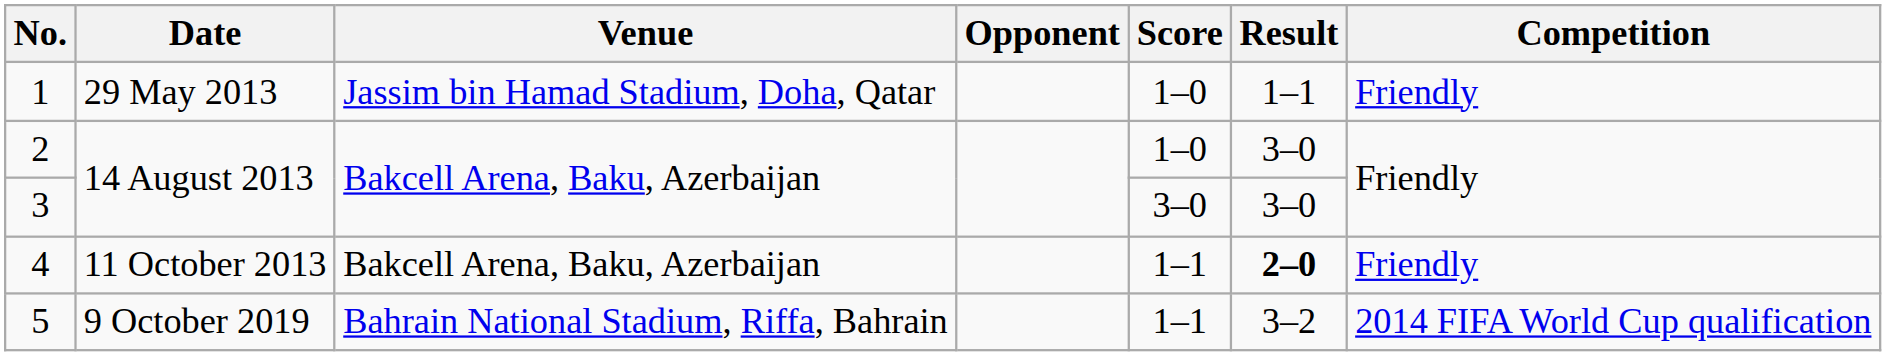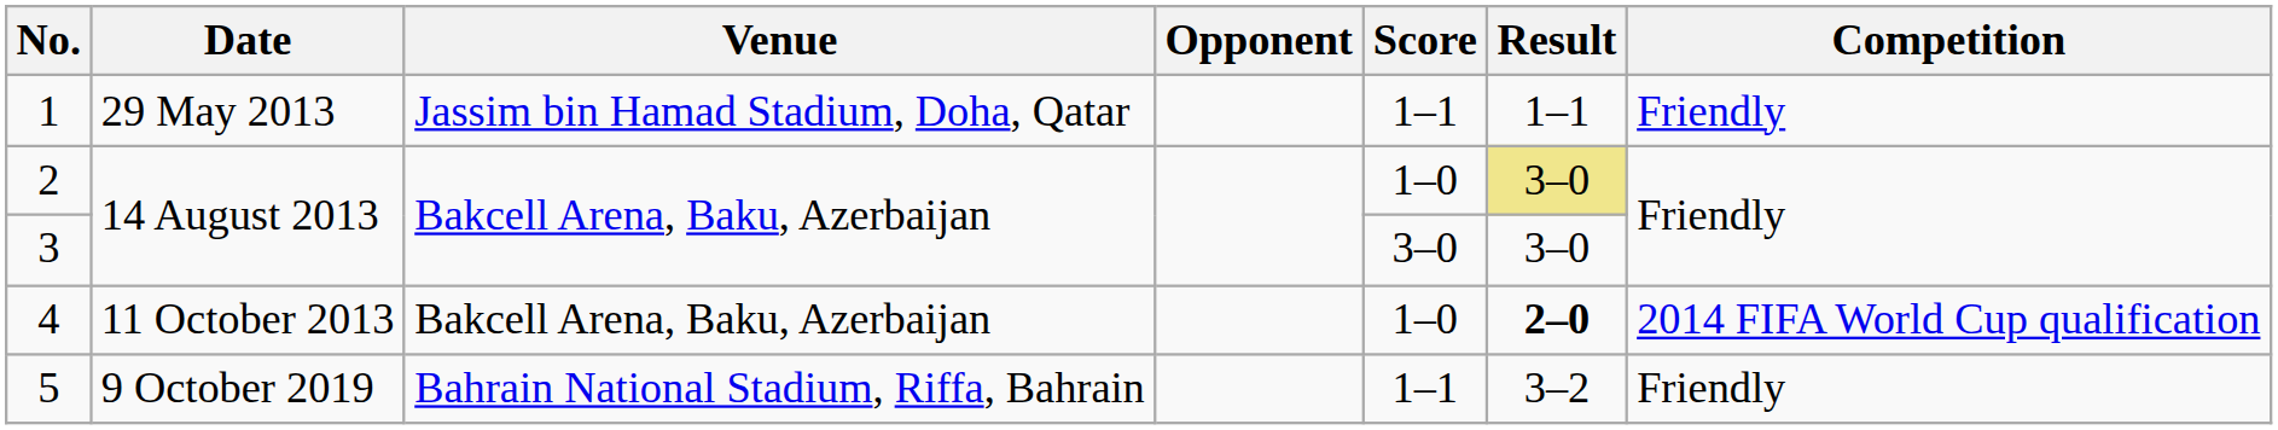1 | Score: 1–0 -> 1–1
2 | Result: no background -> khaki background
4 | Score: 1–1 -> 1–0
4 | Competition: Friendly -> 2014 FIFA World Cup qualification
5 | Competition: 2014 FIFA World Cup qualification -> Friendly
